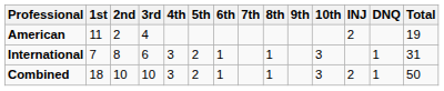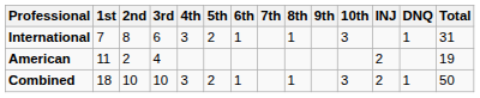rows swapped: American <-> International
